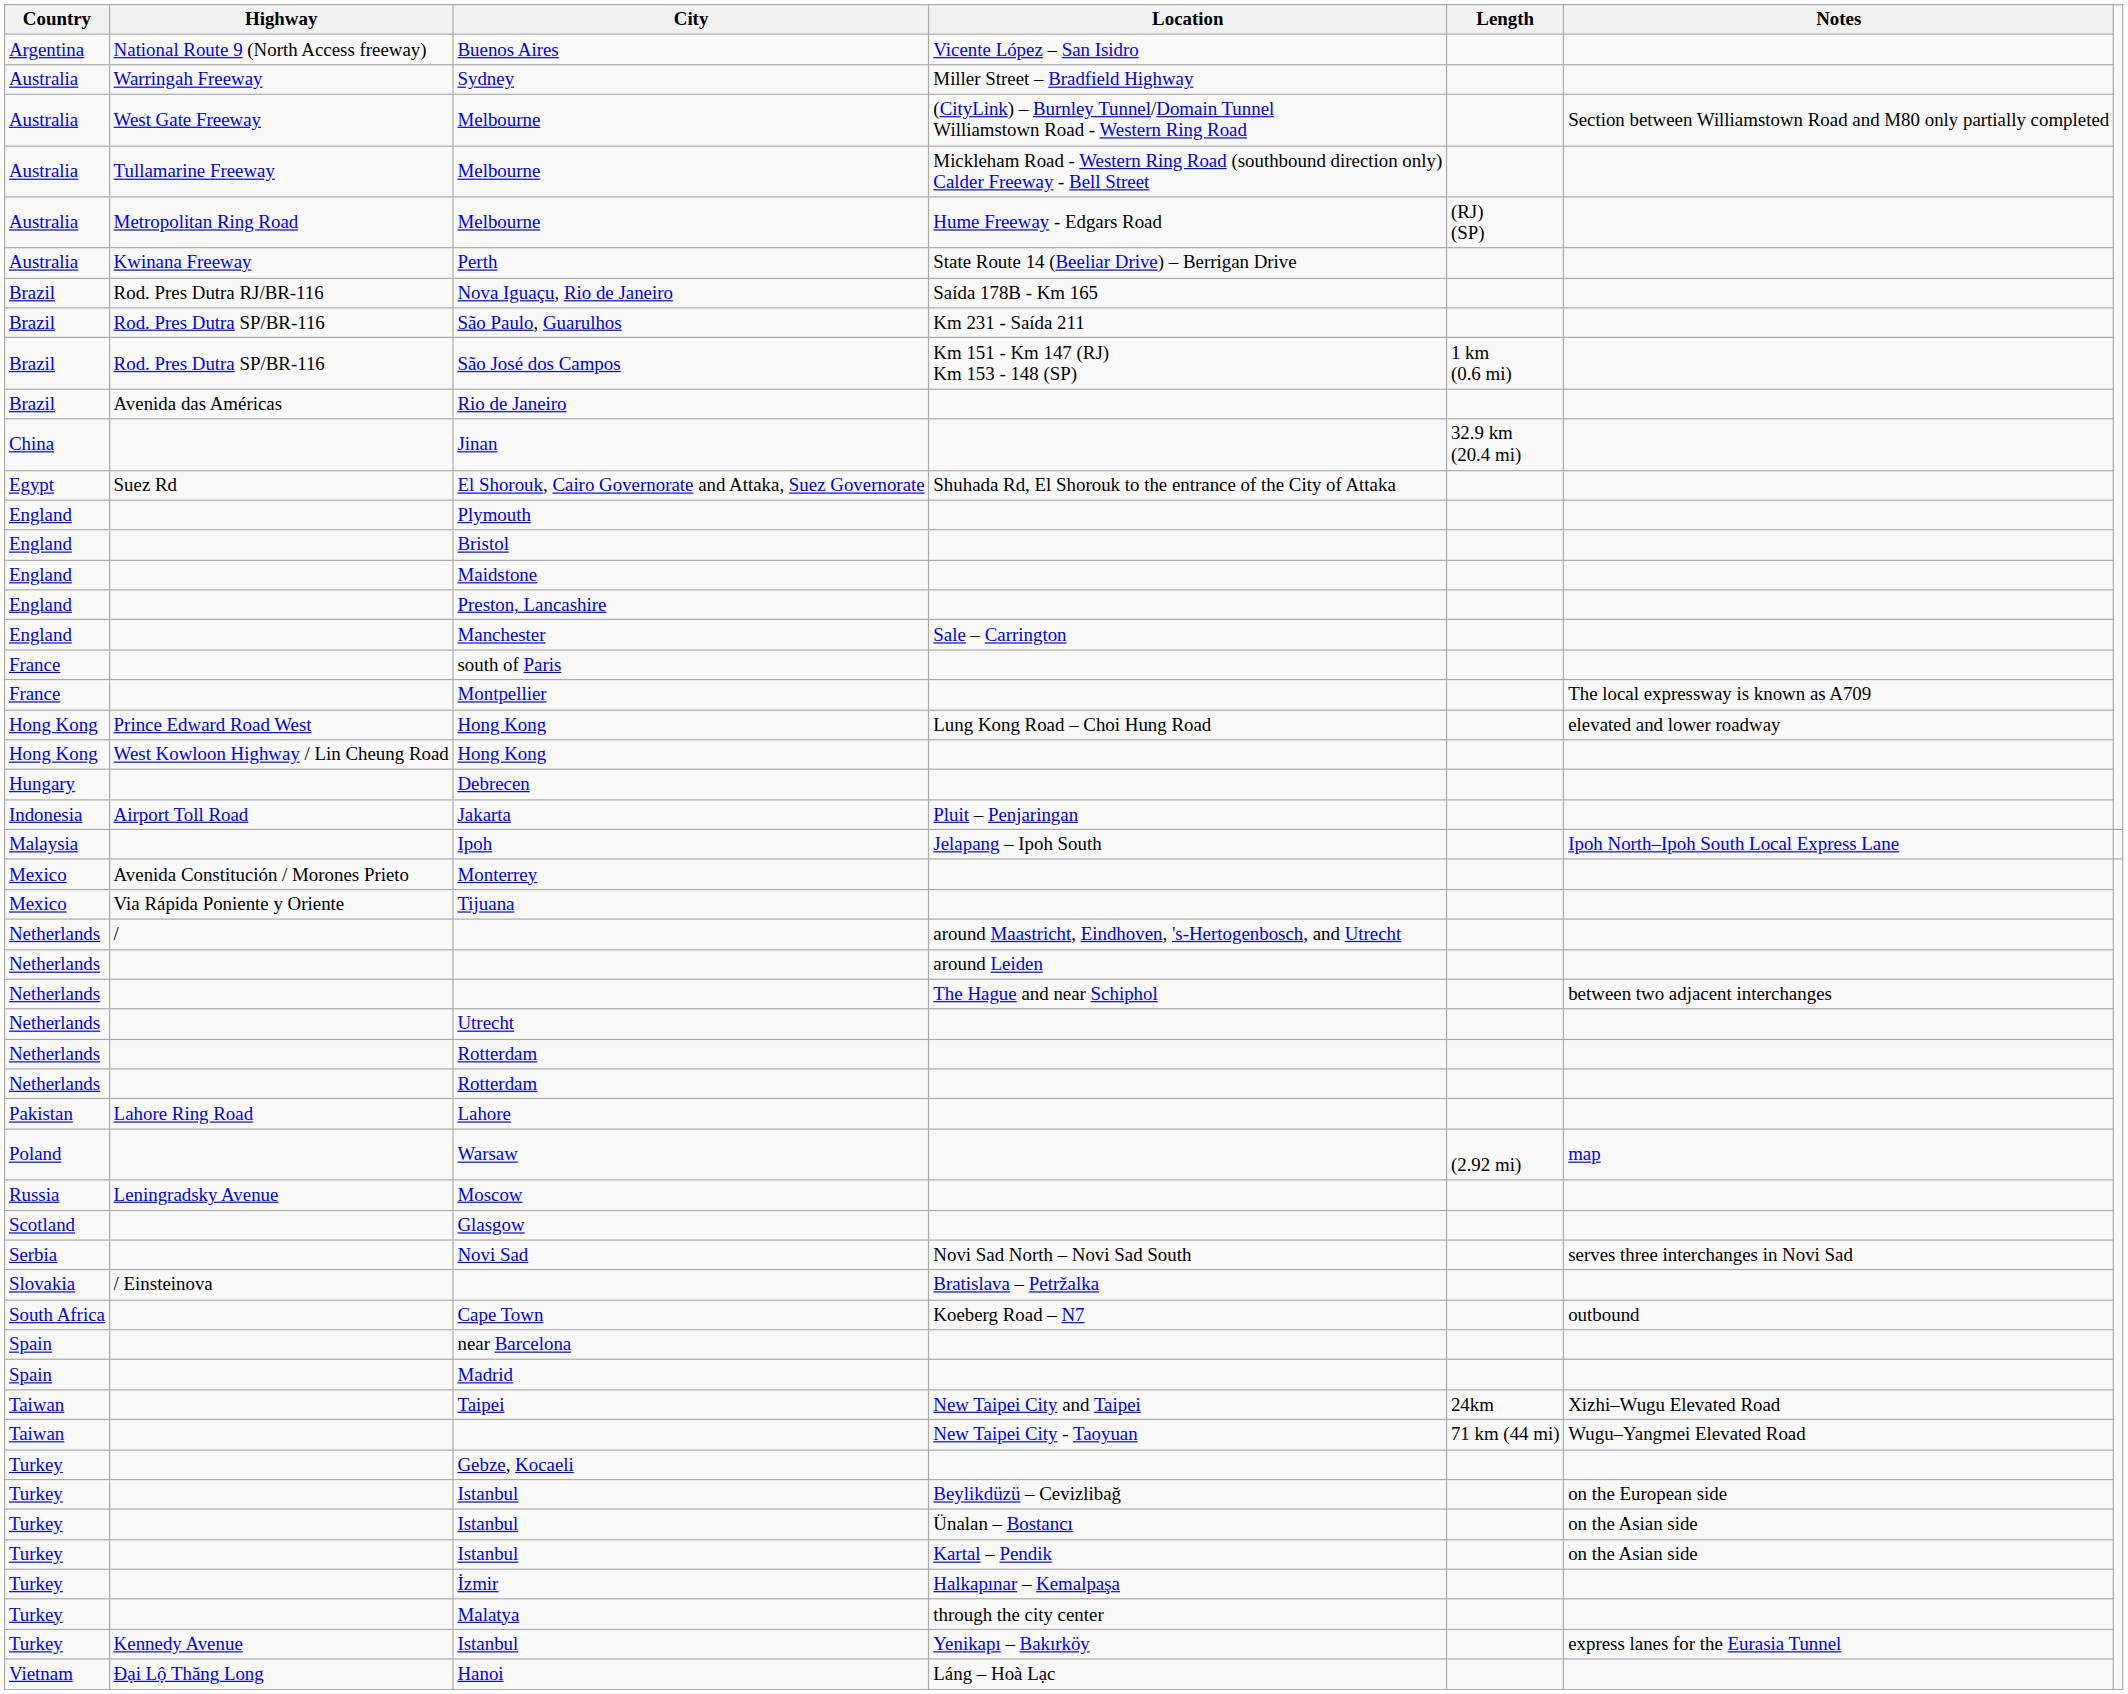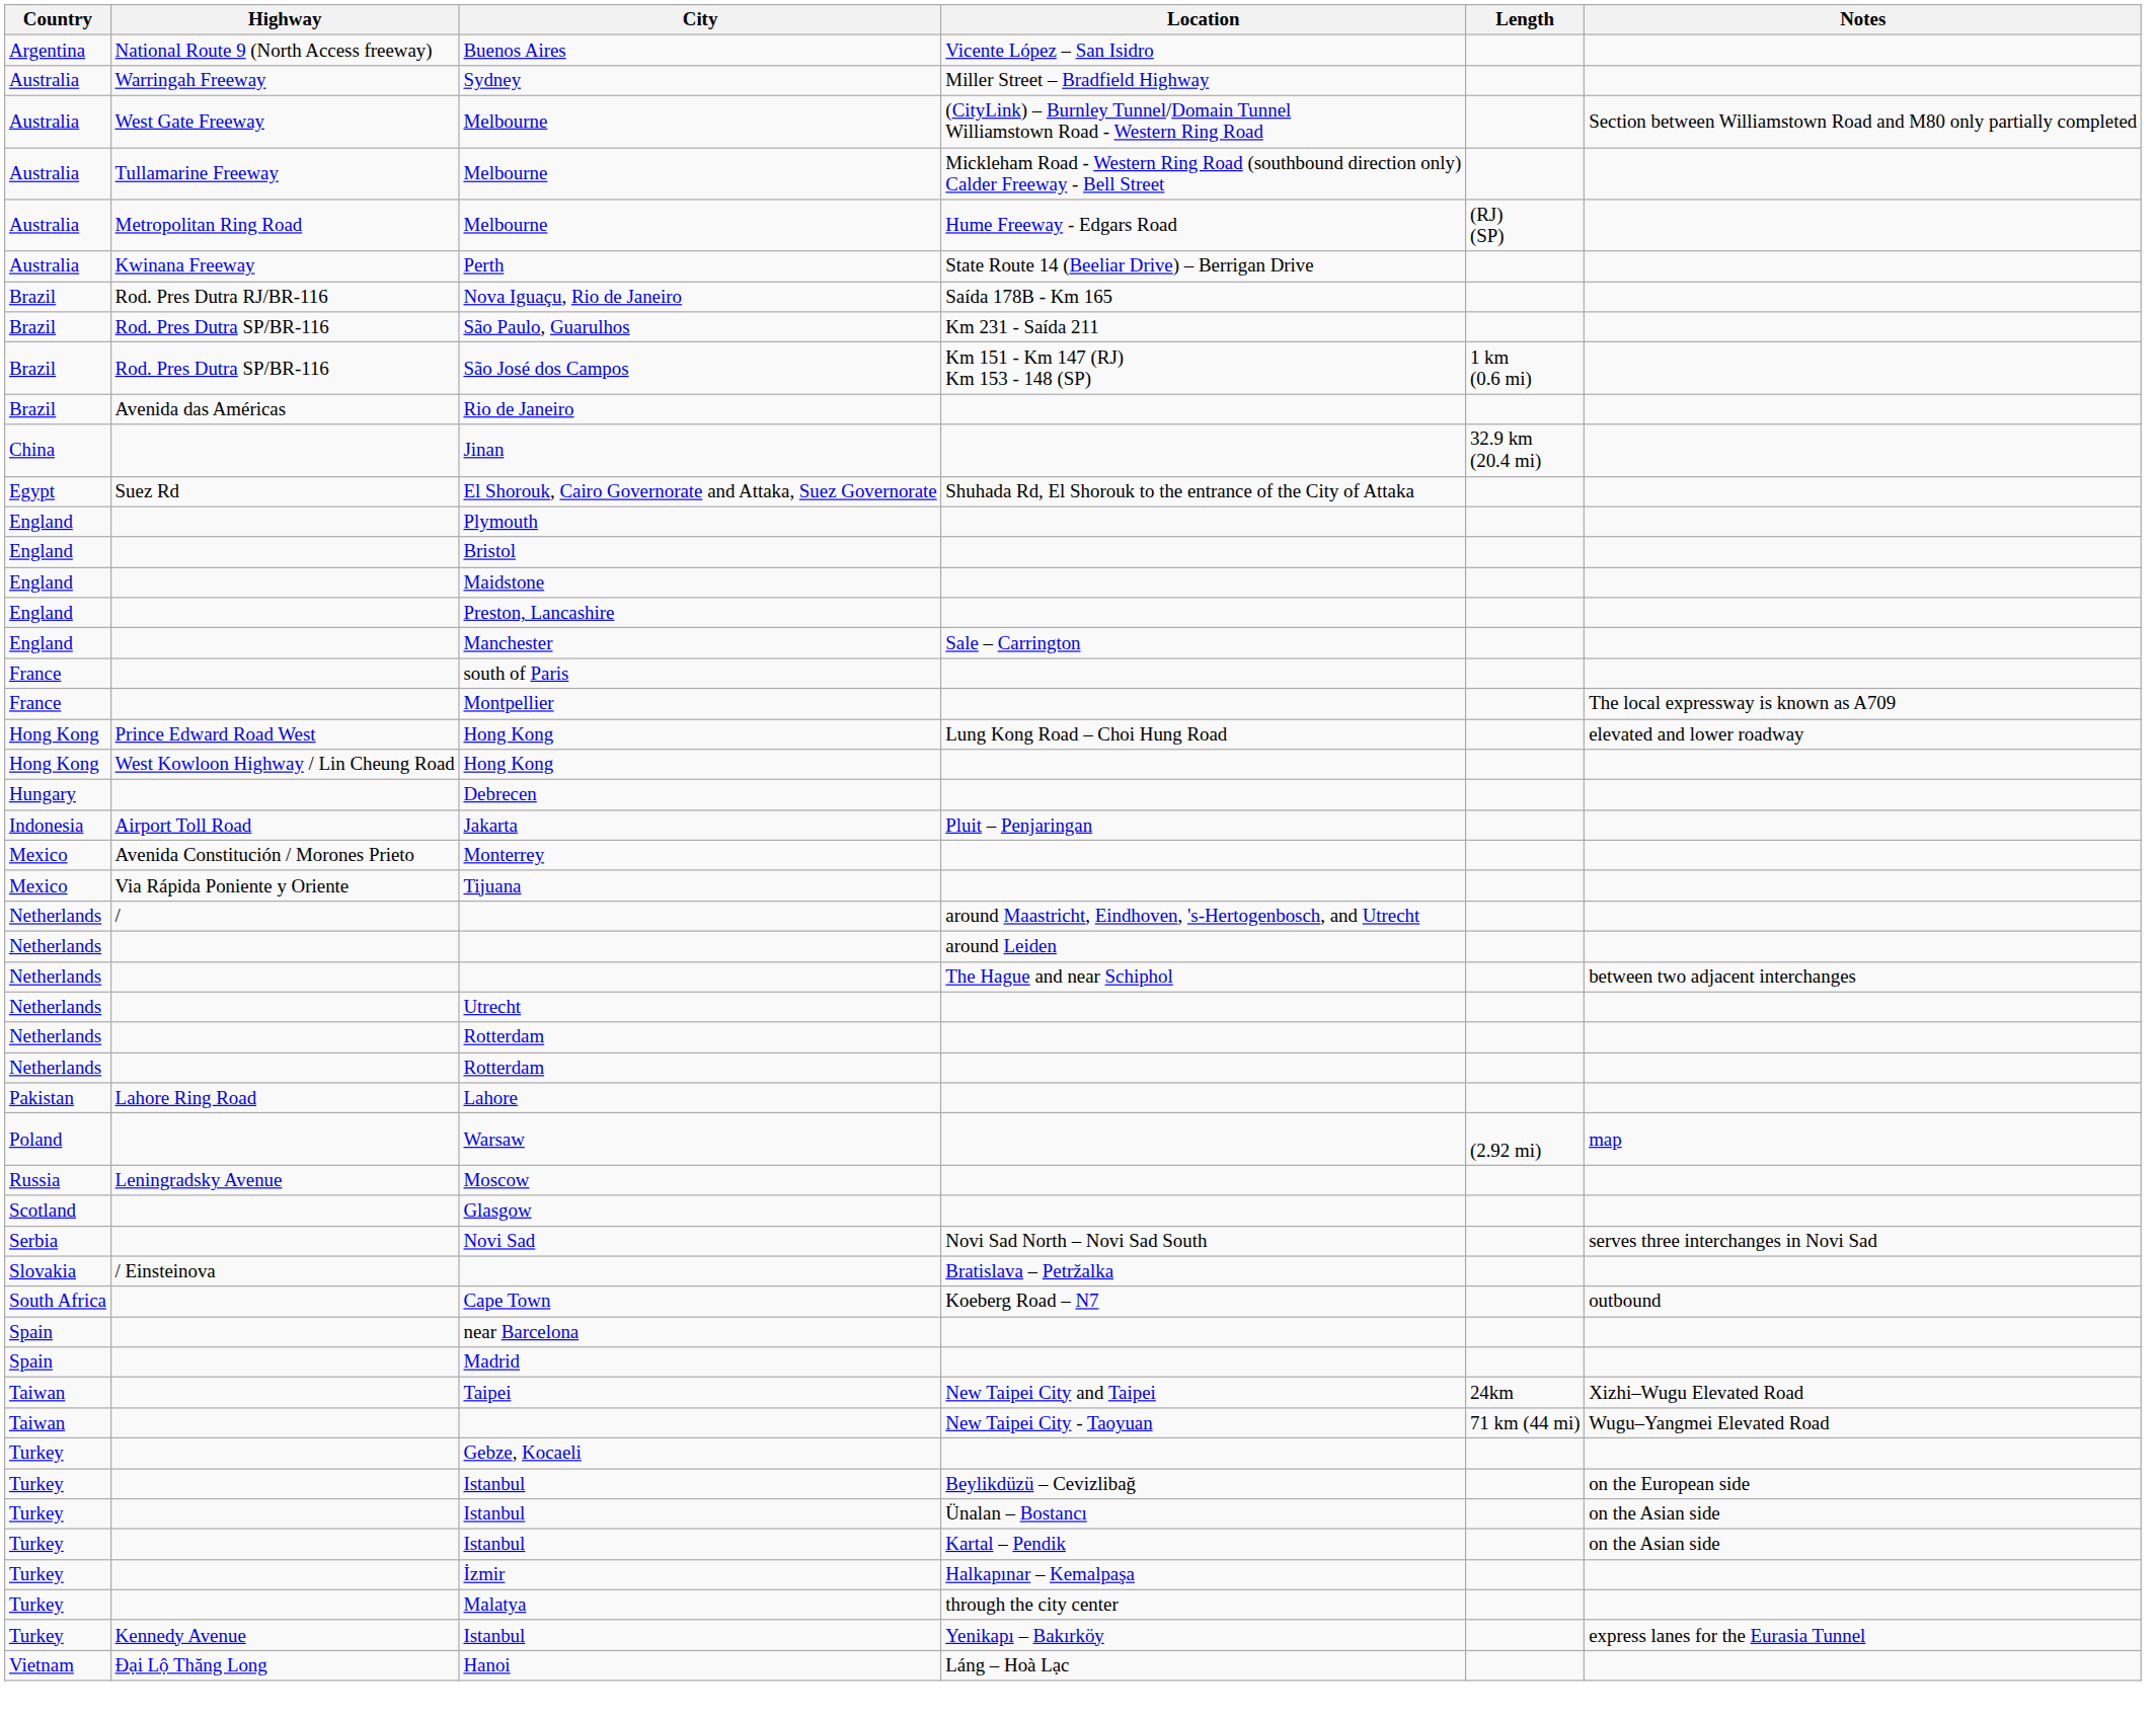- row: Malaysia | Ipoh | Jelapang – Ipoh South | Ipoh North–Ipoh South Local Express Lane
